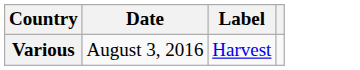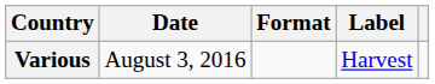+ column: Format
